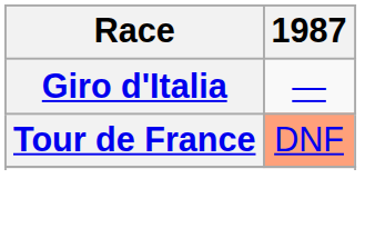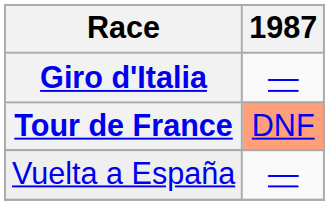+ row: Vuelta a España | —
